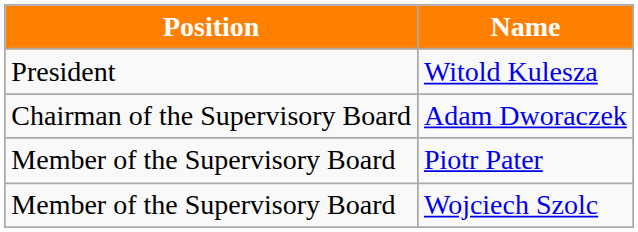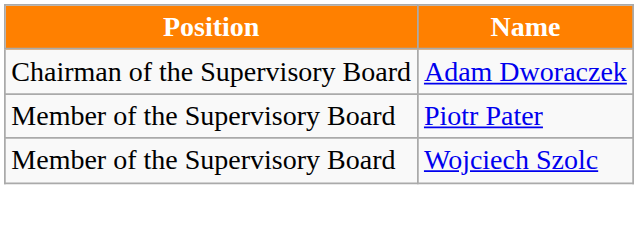- row: President | Witold Kulesza
